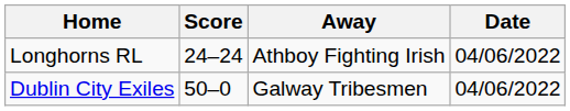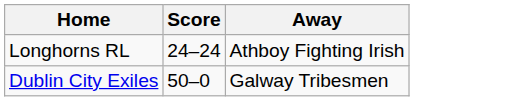- column: Date | 04/06/2022 | 04/06/2022
